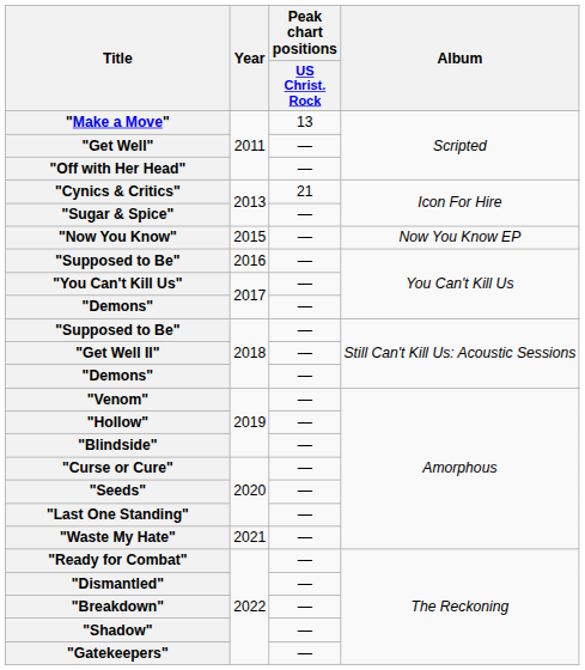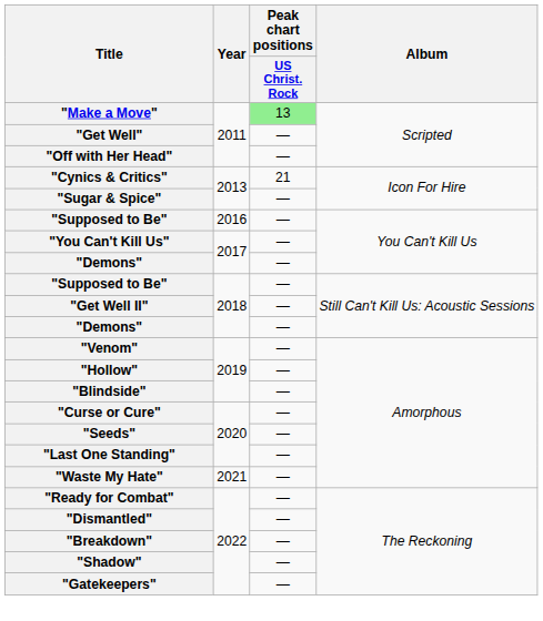"Make a Move" | Peak chart positions / US Christ. Rock: no background -> lightgreen background
- row: "Now You Know" | 2015 | — | Now You Know EP
